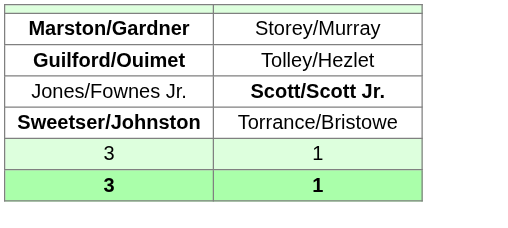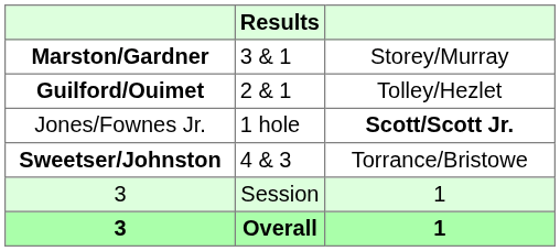+ column: Results | 3 & 1 | 2 & 1 | 1 hole | 4 & 3 | Session | Overall
